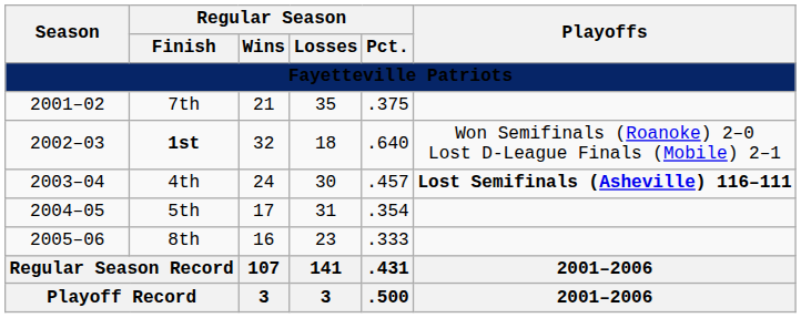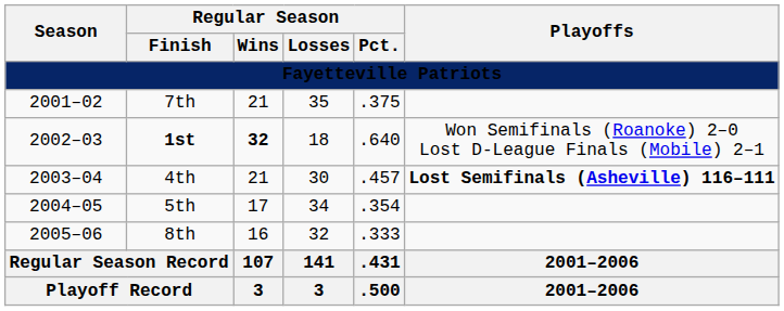1st | Regular Season / Wins: normal -> bold
4th | Regular Season / Wins: 24 -> 21
5th | Regular Season / Losses: 31 -> 34
8th | Regular Season / Losses: 23 -> 32
